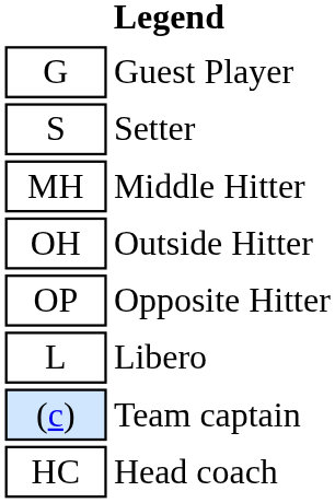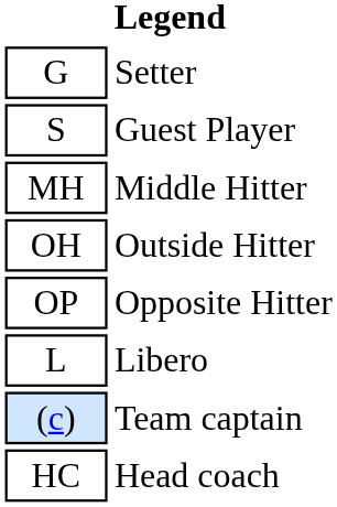G | column 2: Guest Player -> Setter
S | column 2: Setter -> Guest Player
